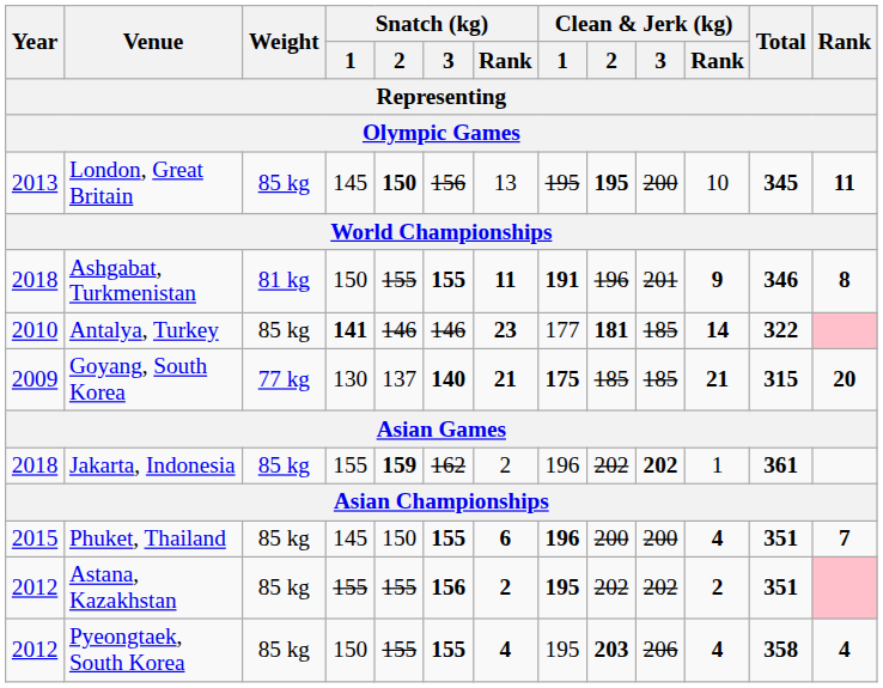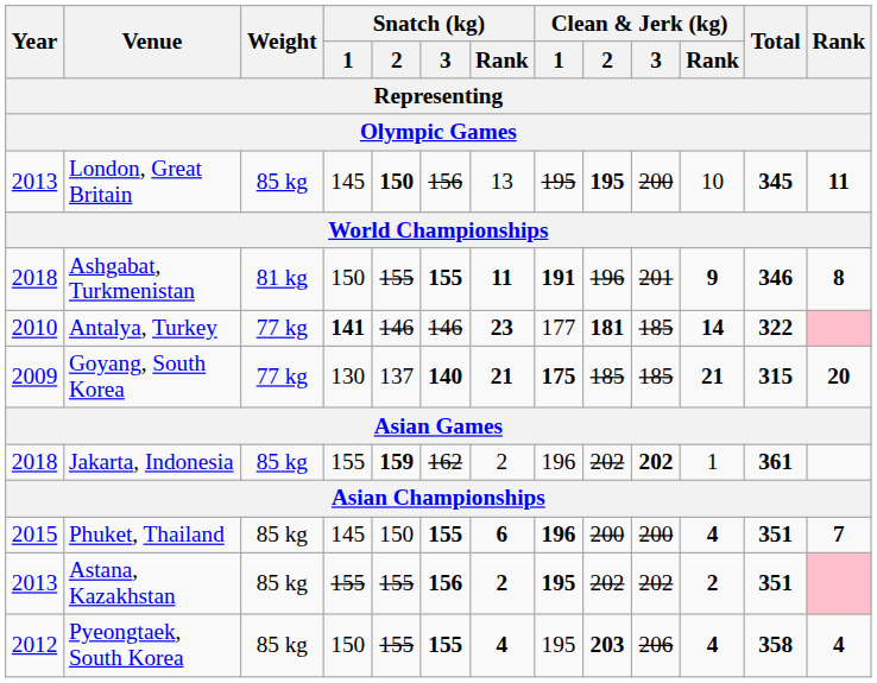Antalya, Turkey | Weight: 85 kg -> 77 kg
Astana, Kazakhstan | Year: 2012 -> 2013
